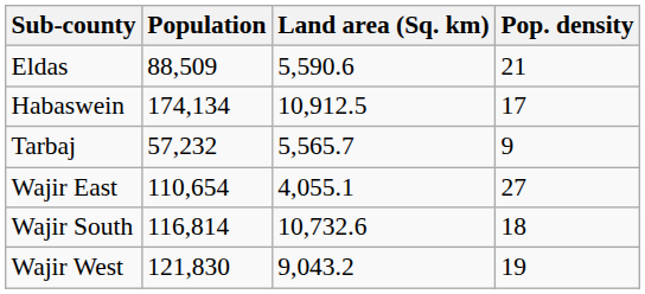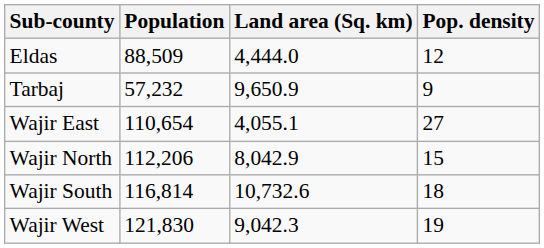Eldas | Land area (Sq. km): 5,590.6 -> 4,444.0
Eldas | Pop. density: 21 -> 12
- row: Habaswein | 174,134 | 10,912.5 | 17
Tarbaj | Land area (Sq. km): 5,565.7 -> 9,650.9
+ row: Wajir North | 112,206 | 8,042.9 | 15
Wajir West | Land area (Sq. km): 9,043.2 -> 9,042.3
